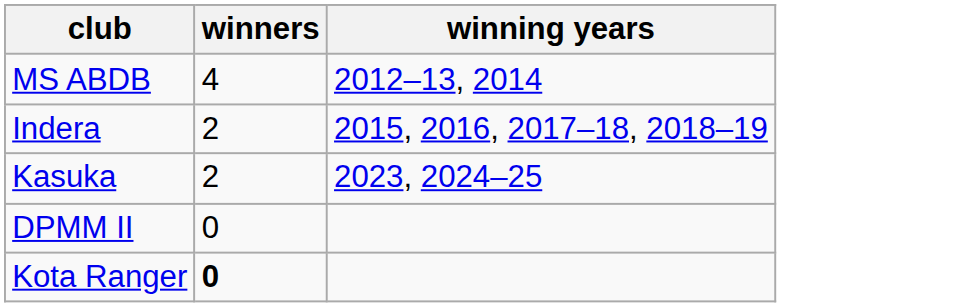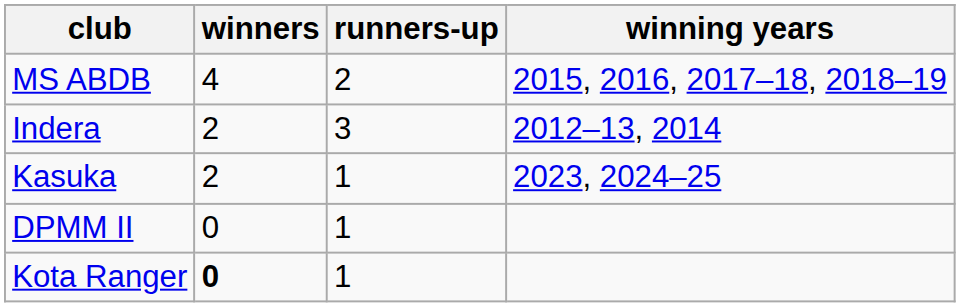+ column: runners-up | 2 | 3 | 1 | 1 | 1
MS ABDB | winning years: 2012–13, 2014 -> 2015, 2016, 2017–18, 2018–19
Indera | winning years: 2015, 2016, 2017–18, 2018–19 -> 2012–13, 2014
